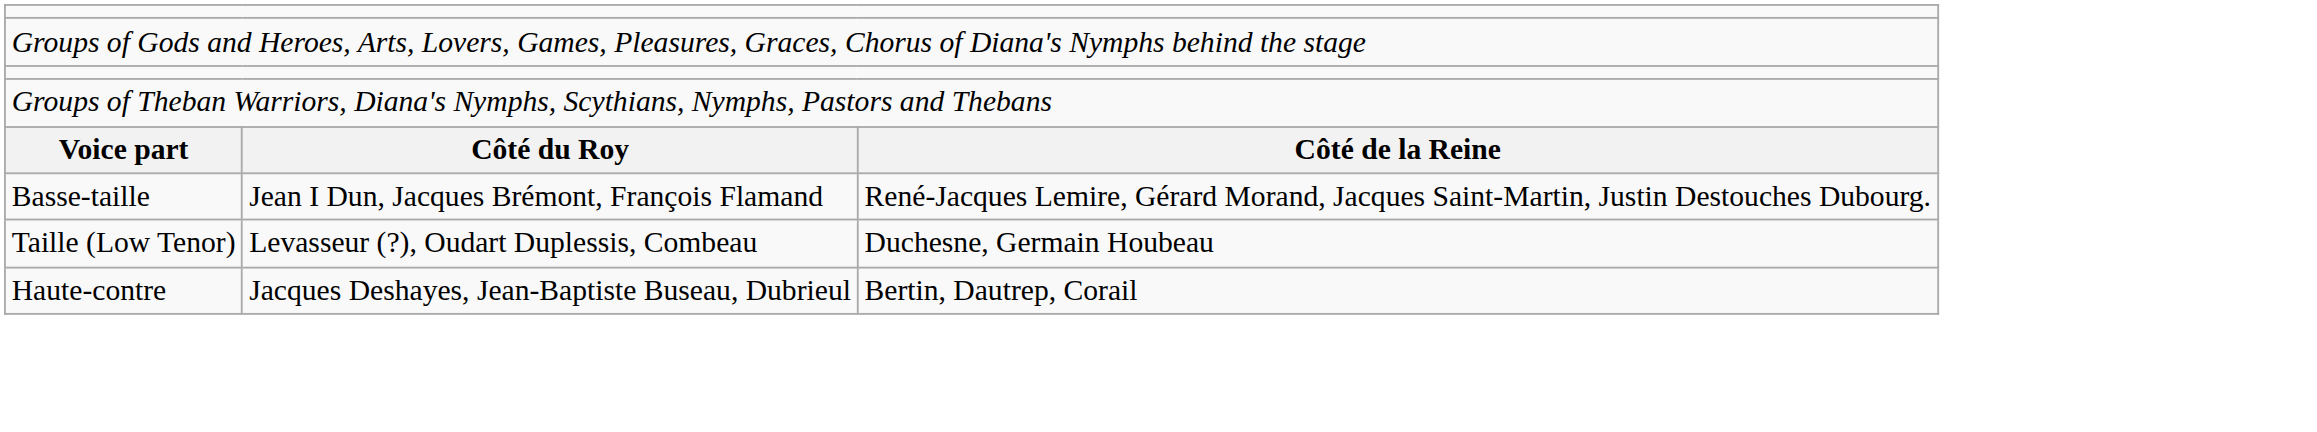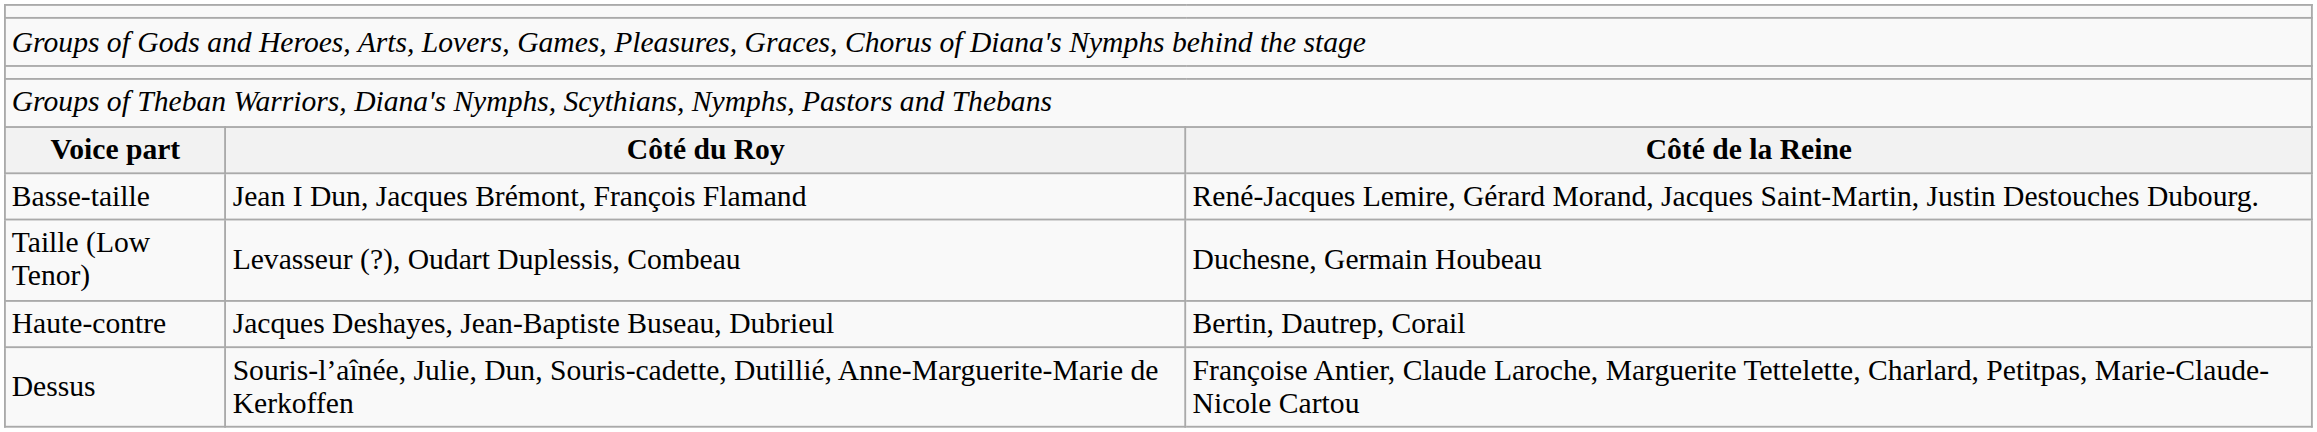+ row: Dessus | Souris-l’aînée, Julie, Dun, Souris-cadette, Dutillié, Anne-Marguerite-Marie de Kerkoffen | Françoise Antier, Claude Laroche, Marguerite Tettelette, Charlard, Petitpas, Marie-Claude-Nicole Cartou
